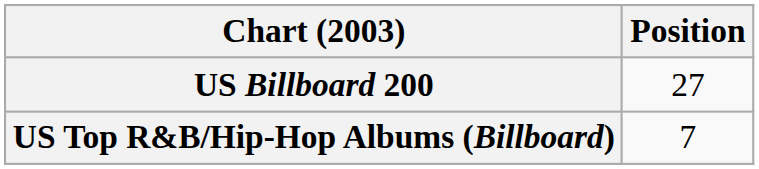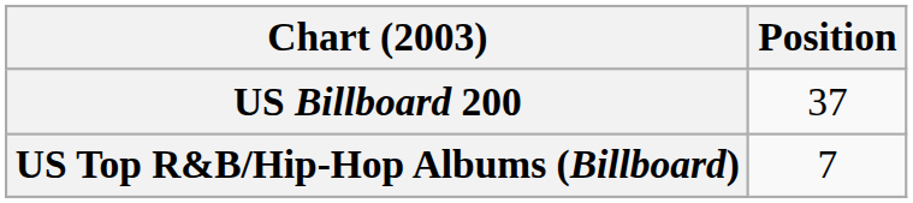US Billboard 200 | Position: 27 -> 37
